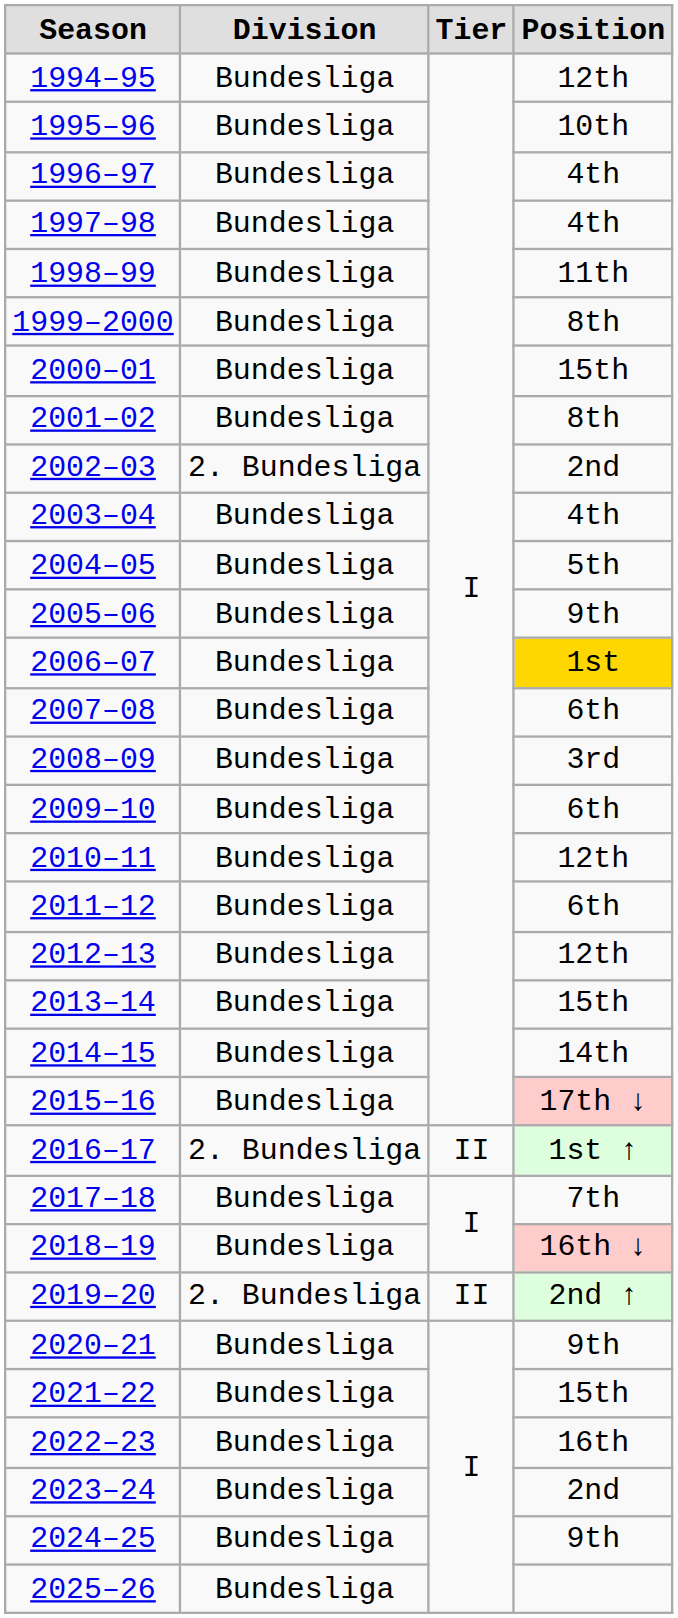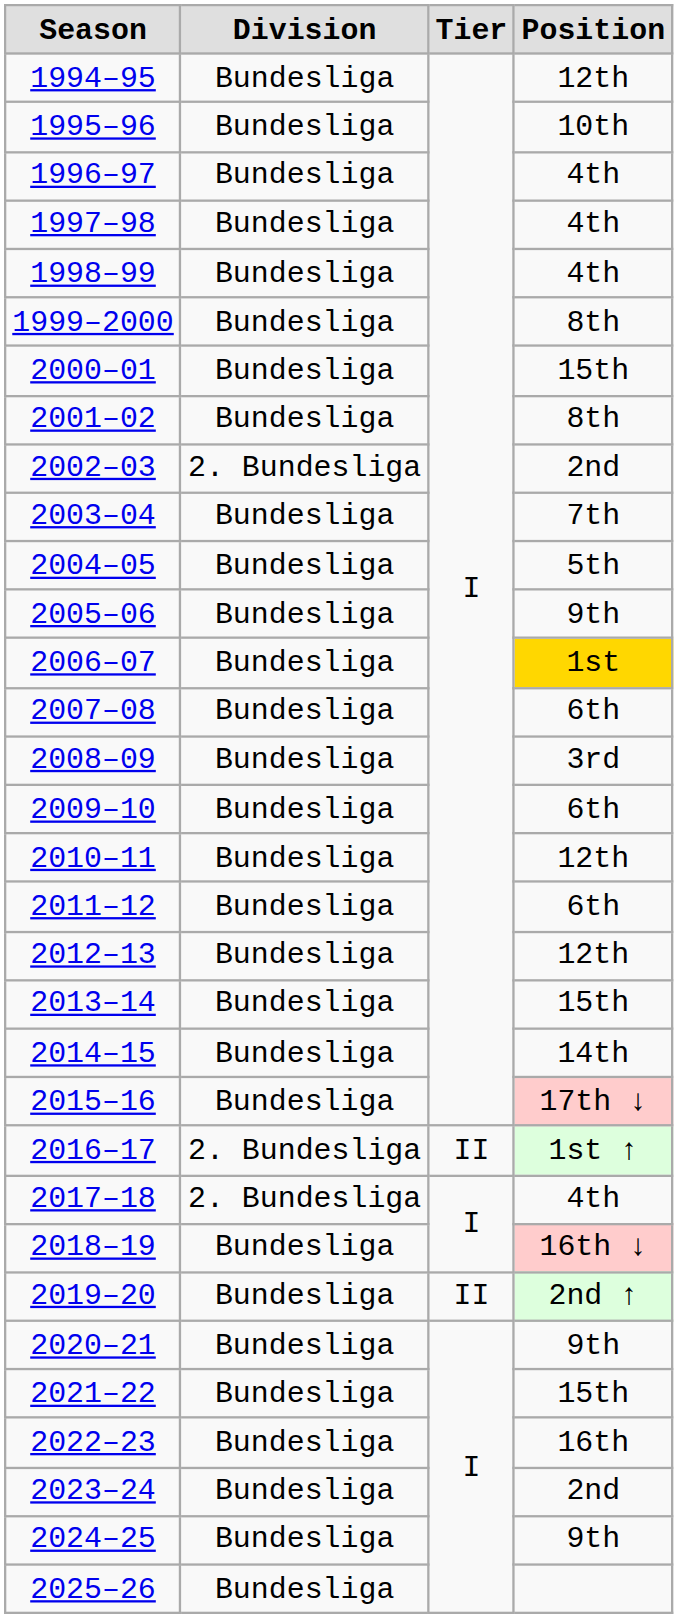1998–99 | Position: 11th -> 4th
2003–04 | Position: 4th -> 7th
2017–18 | Division: Bundesliga -> 2. Bundesliga
2017–18 | Position: 7th -> 4th
2019–20 | Division: 2. Bundesliga -> Bundesliga
